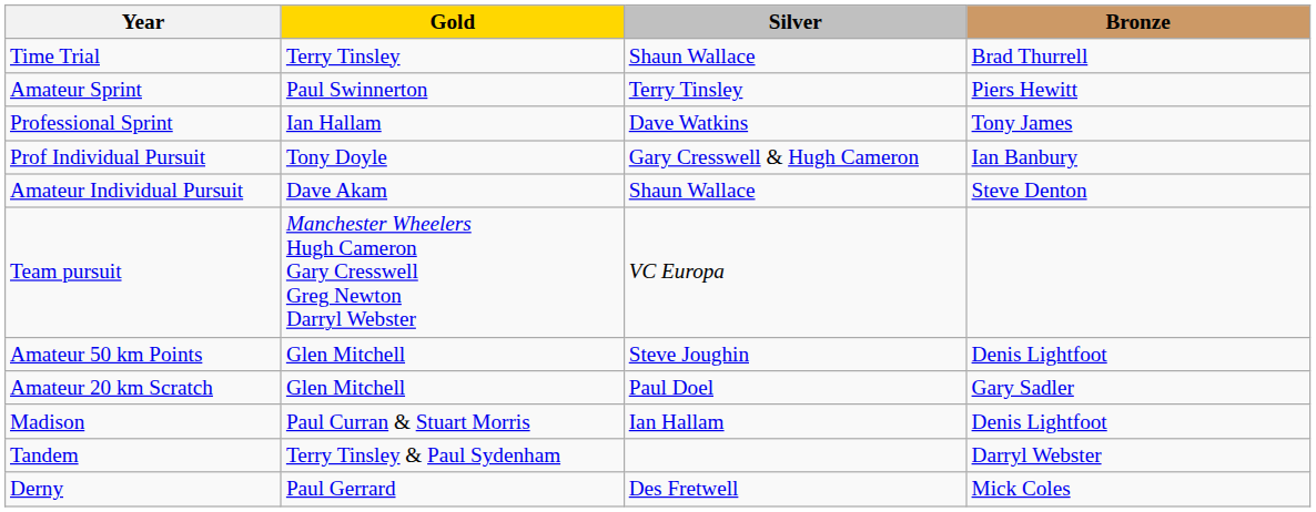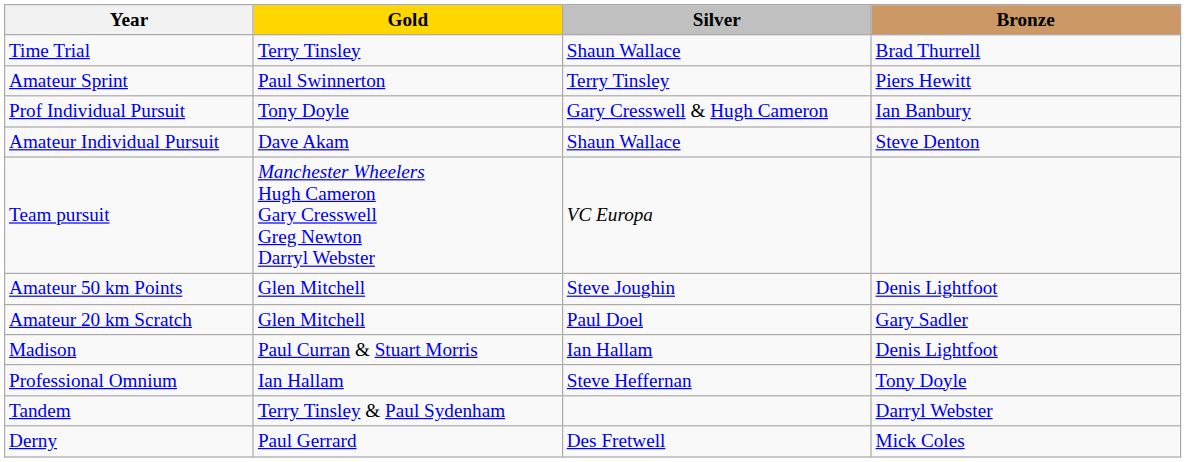- row: Professional Sprint | Ian Hallam | Dave Watkins | Tony James
+ row: Professional Omnium | Ian Hallam | Steve Heffernan | Tony Doyle
